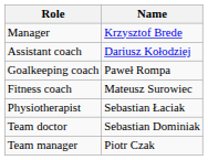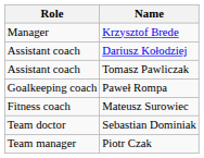+ row: Assistant coach | Tomasz Pawliczak
- row: Physiotherapist | Sebastian Łaciak
